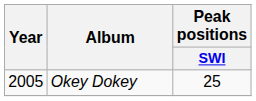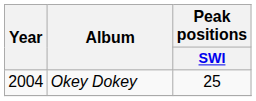Okey Dokey | Year: 2005 -> 2004
